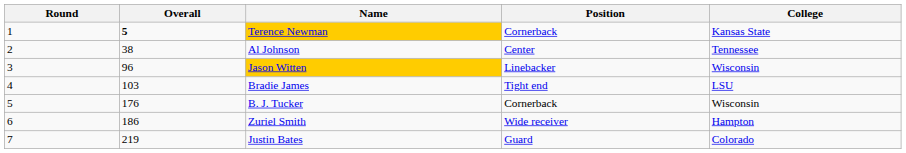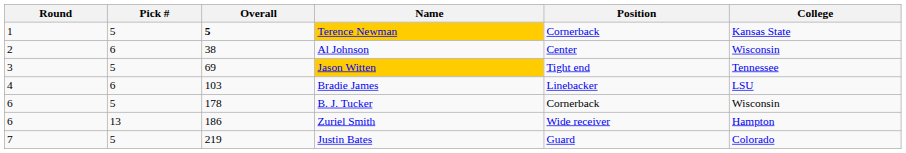+ column: Pick # | 5 | 6 | 5 | 6 | 5 | 13 | 5
Al Johnson | College: Tennessee -> Wisconsin
Jason Witten | Overall: 96 -> 69
Jason Witten | Position: Linebacker -> Tight end
Jason Witten | College: Wisconsin -> Tennessee
Bradie James | Position: Tight end -> Linebacker
B. J. Tucker | Round: 5 -> 6
B. J. Tucker | Overall: 176 -> 178
